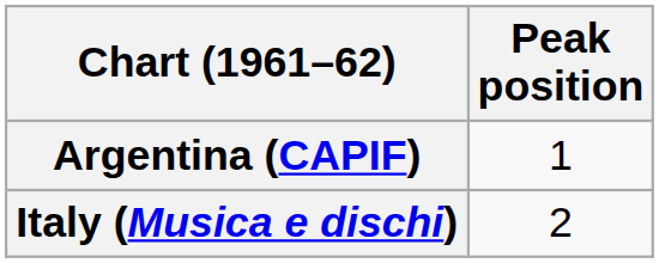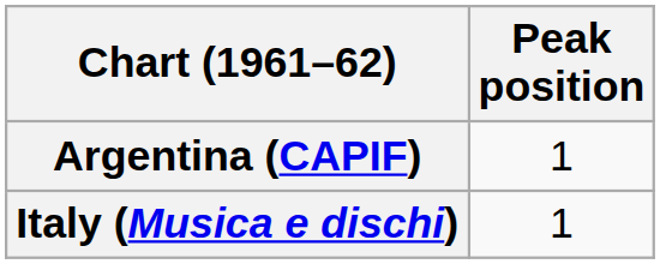Italy (Musica e dischi) | Peak position: 2 -> 1
